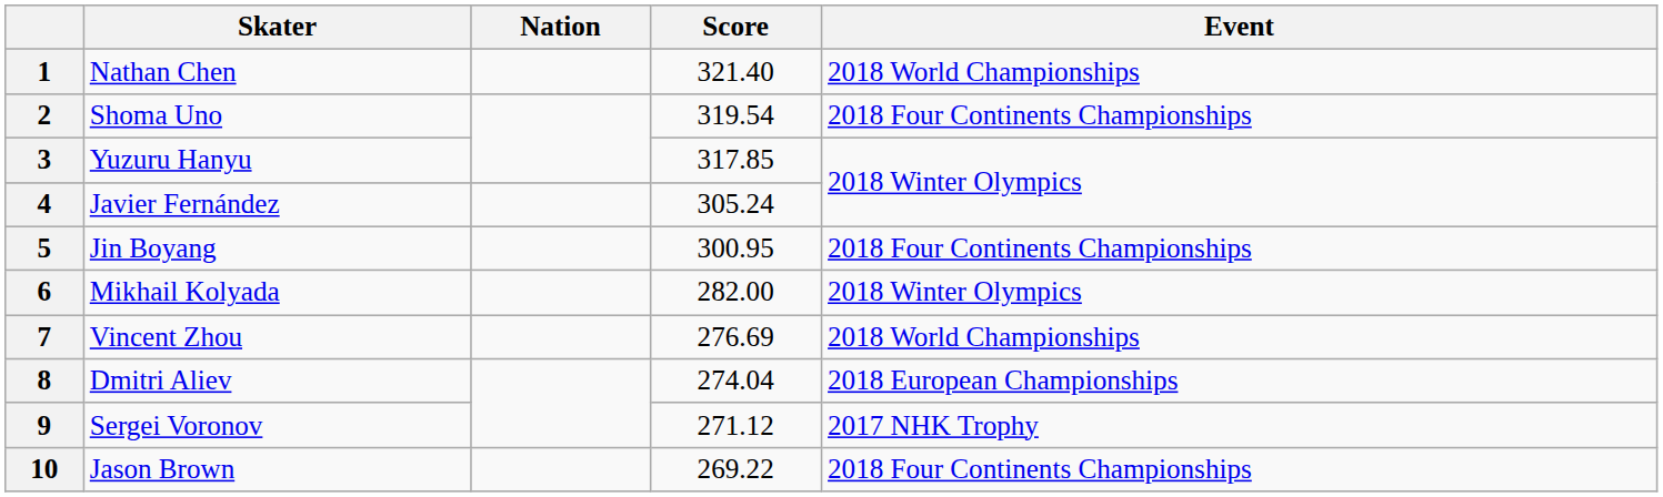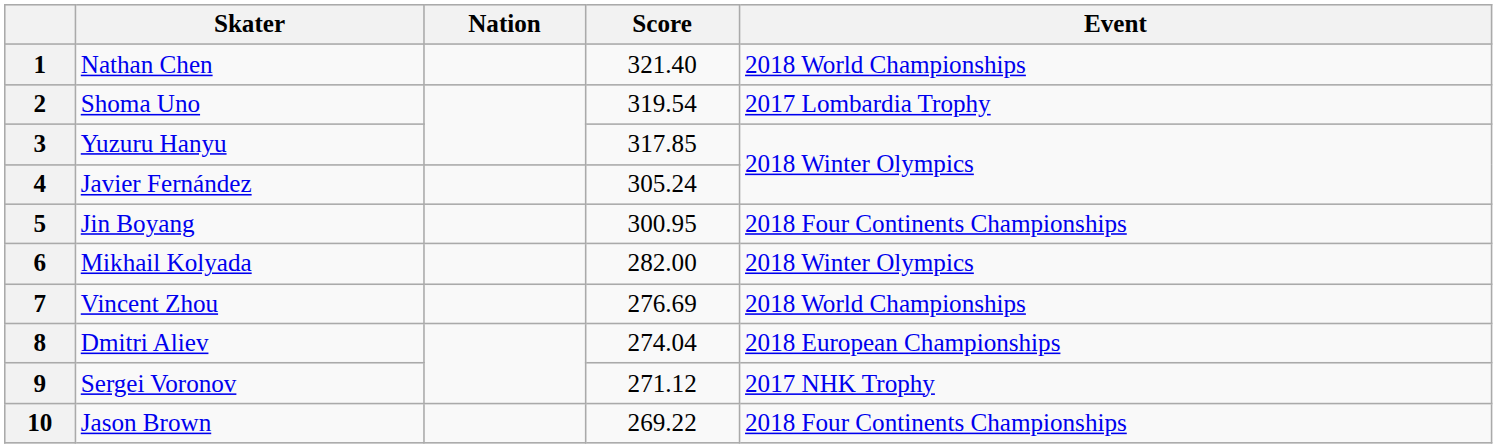2 | Event: 2018 Four Continents Championships -> 2017 Lombardia Trophy
